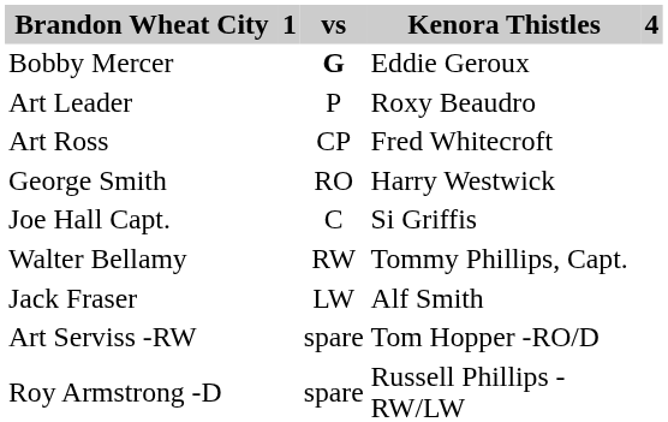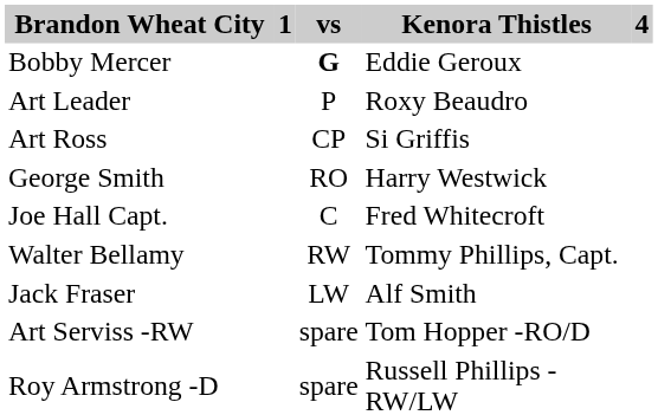Art Ross | Kenora Thistles: Fred Whitecroft -> Si Griffis
Joe Hall Capt. | Kenora Thistles: Si Griffis -> Fred Whitecroft
